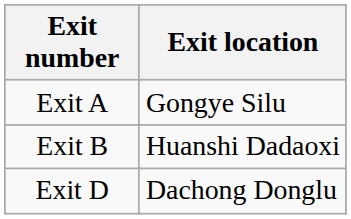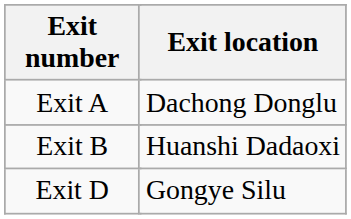Exit A | Exit location: Gongye Silu -> Dachong Donglu
Exit D | Exit location: Dachong Donglu -> Gongye Silu
